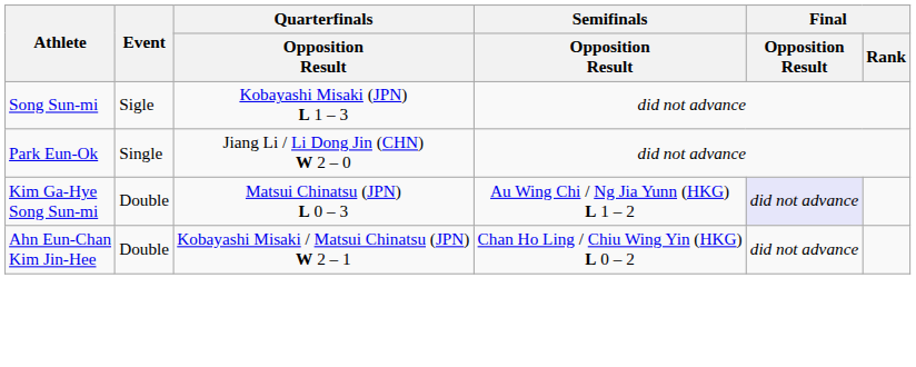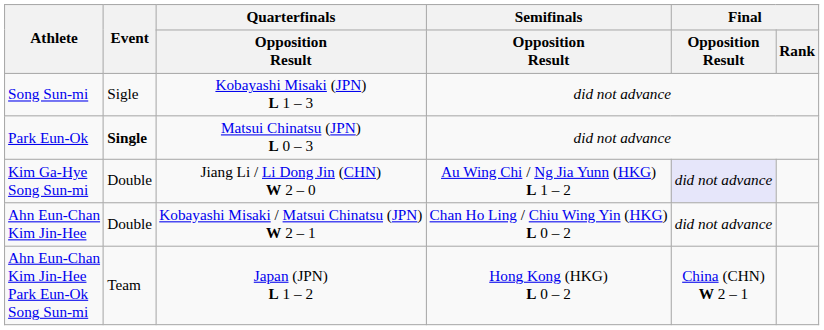Park Eun-Ok | Event: normal -> bold
Park Eun-Ok | Quarterfinals / Opposition Result: Jiang Li / Li Dong Jin (CHN) W 2 – 0 -> Matsui Chinatsu (JPN) L 0 – 3
Kim Ga-Hye Song Sun-mi | Quarterfinals / Opposition Result: Matsui Chinatsu (JPN) L 0 – 3 -> Jiang Li / Li Dong Jin (CHN) W 2 – 0
+ row: Ahn Eun-Chan Kim Jin-Hee Park Eun-Ok Song Sun-mi | Team | Japan (JPN) L 1 – 2 | Hong Kong (HKG) L 0 – 2 | China (CHN) W 2 – 1
